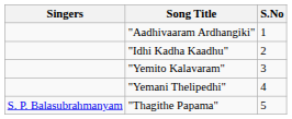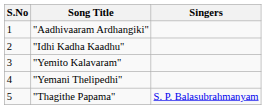columns swapped: S.No <-> Singers
